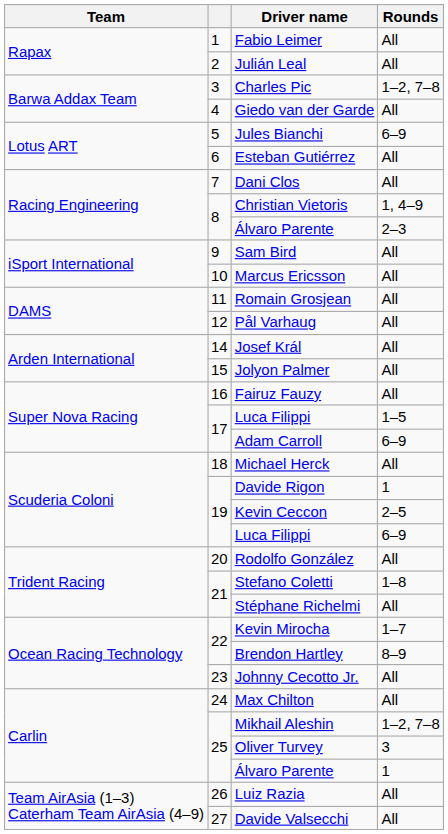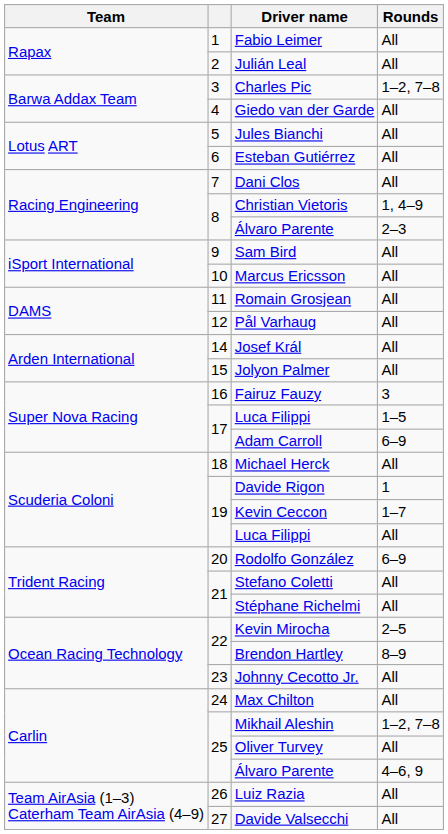Jules Bianchi | Rounds: 6–9 -> All
Fairuz Fauzy | Rounds: All -> 3
Kevin Ceccon | Rounds: 2–5 -> 1–7
19 / Luca Filippi | Rounds: 6–9 -> All
Rodolfo González | Rounds: All -> 6–9
Stefano Coletti | Rounds: 1–8 -> All
Kevin Mirocha | Rounds: 1–7 -> 2–5
Oliver Turvey | Rounds: 3 -> All
25 / Álvaro Parente | Rounds: 1 -> 4–6, 9
